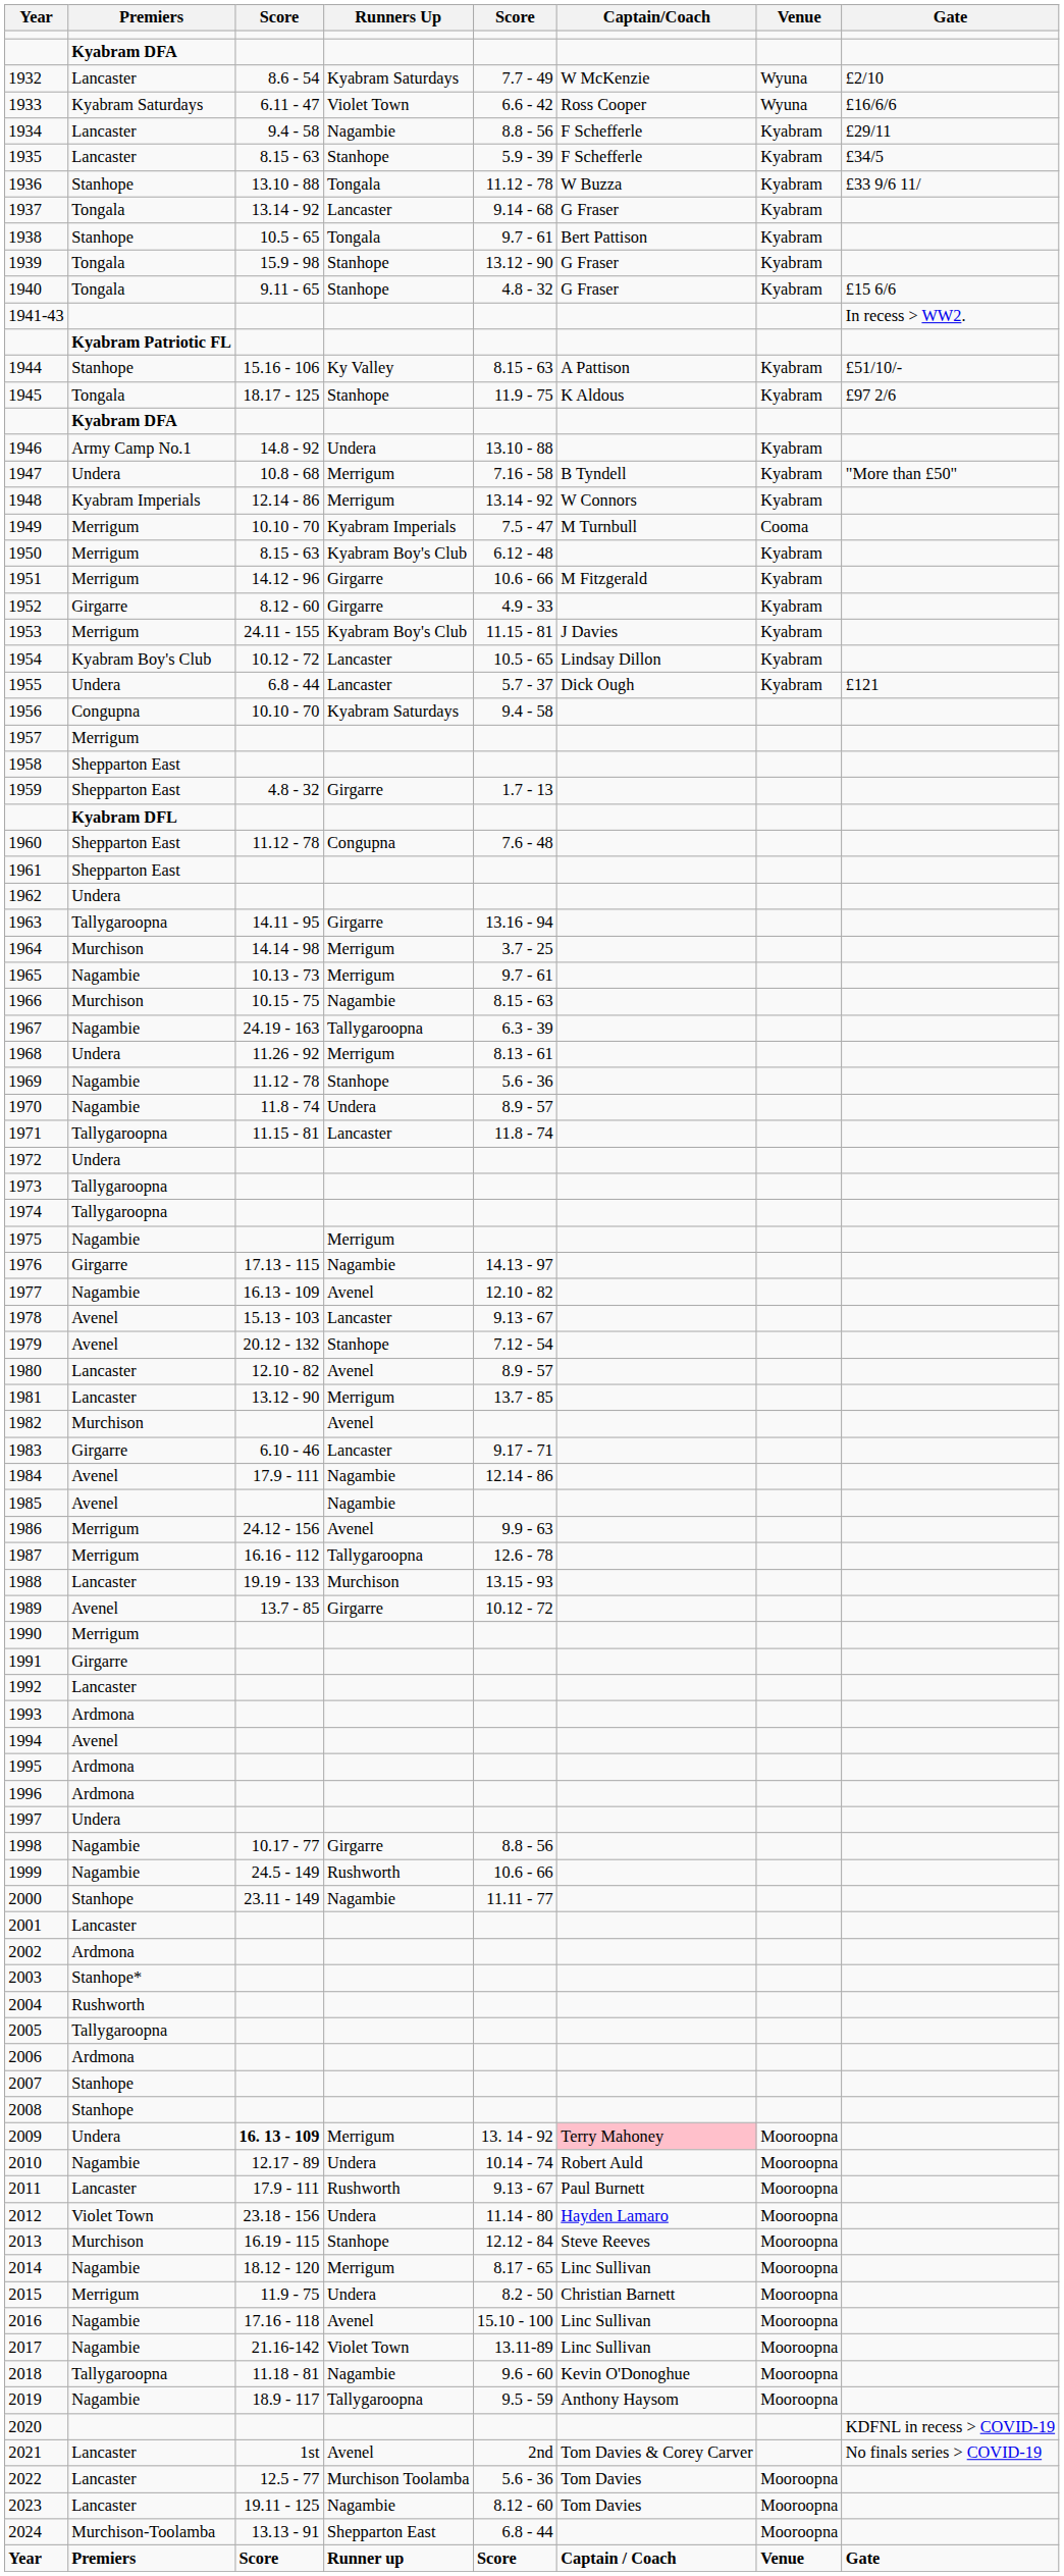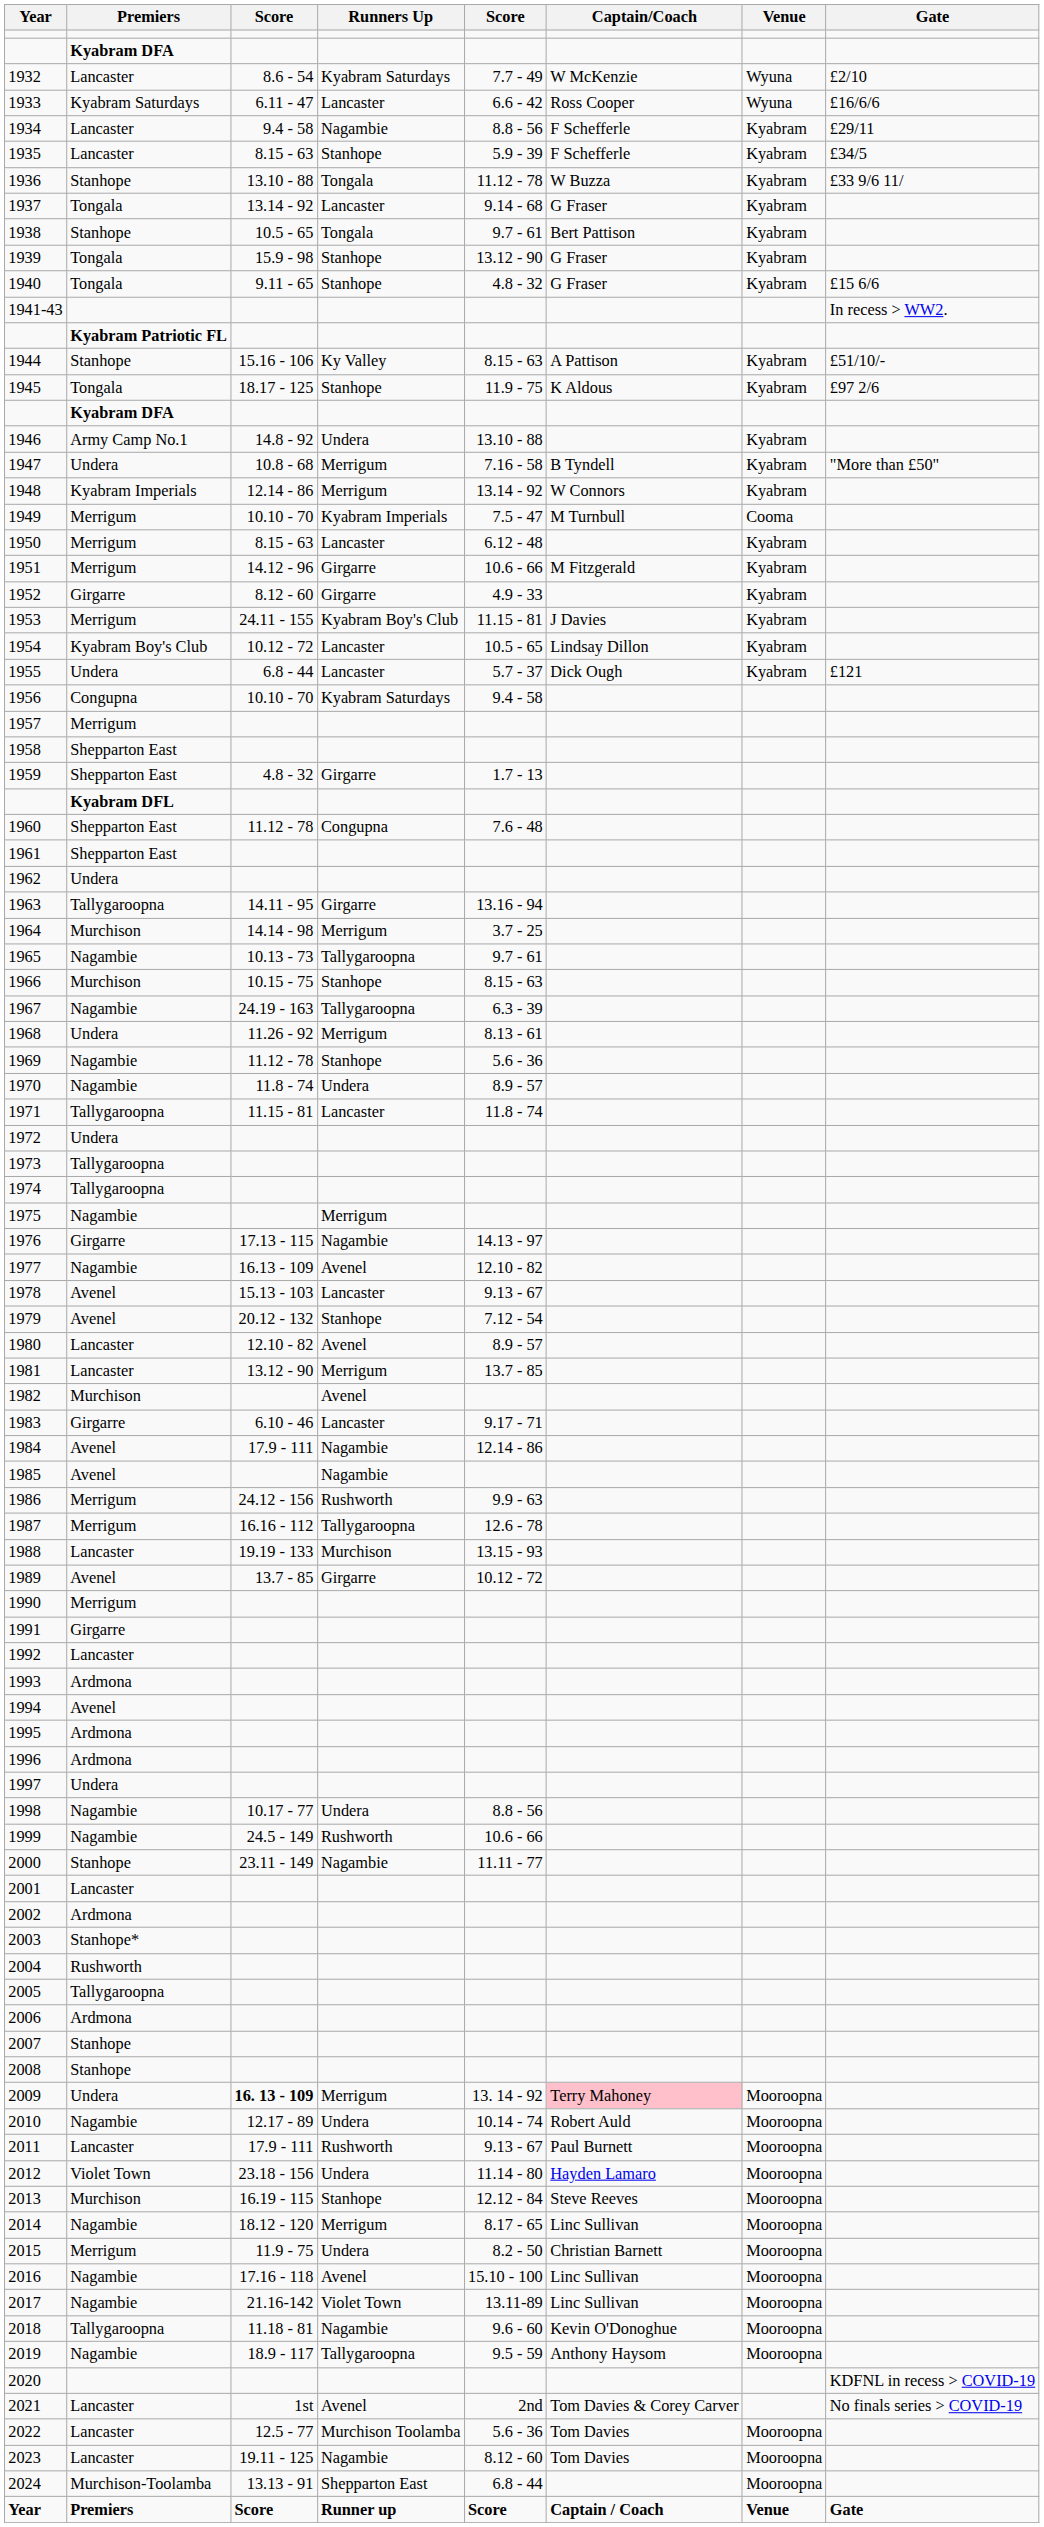1933 | Runners Up: Violet Town -> Lancaster
1950 | Runners Up: Kyabram Boy's Club -> Lancaster
1965 | Runners Up: Merrigum -> Tallygaroopna
1966 | Runners Up: Nagambie -> Stanhope
1986 | Runners Up: Avenel -> Rushworth
1998 | Runners Up: Girgarre -> Undera
